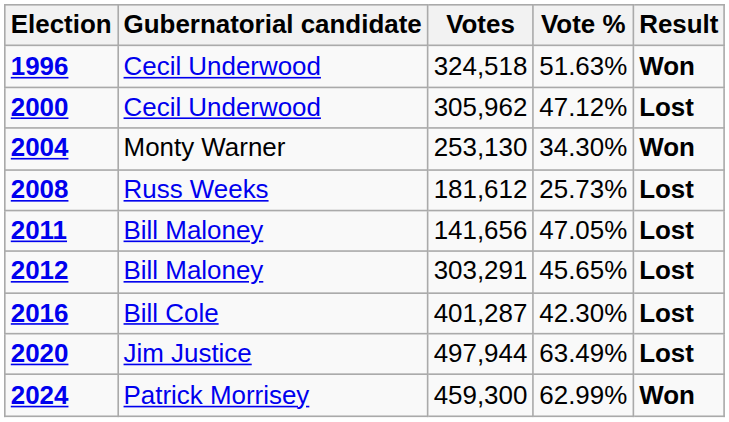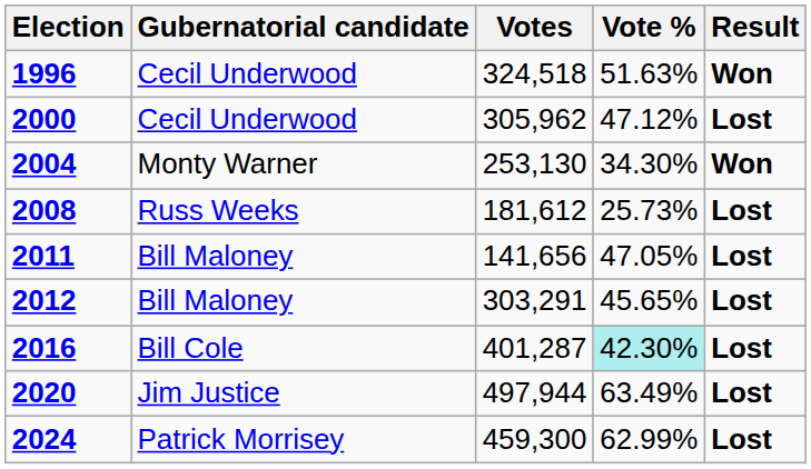2016 | Vote %: no background -> paleturquoise background
2024 | Result: Won -> Lost
